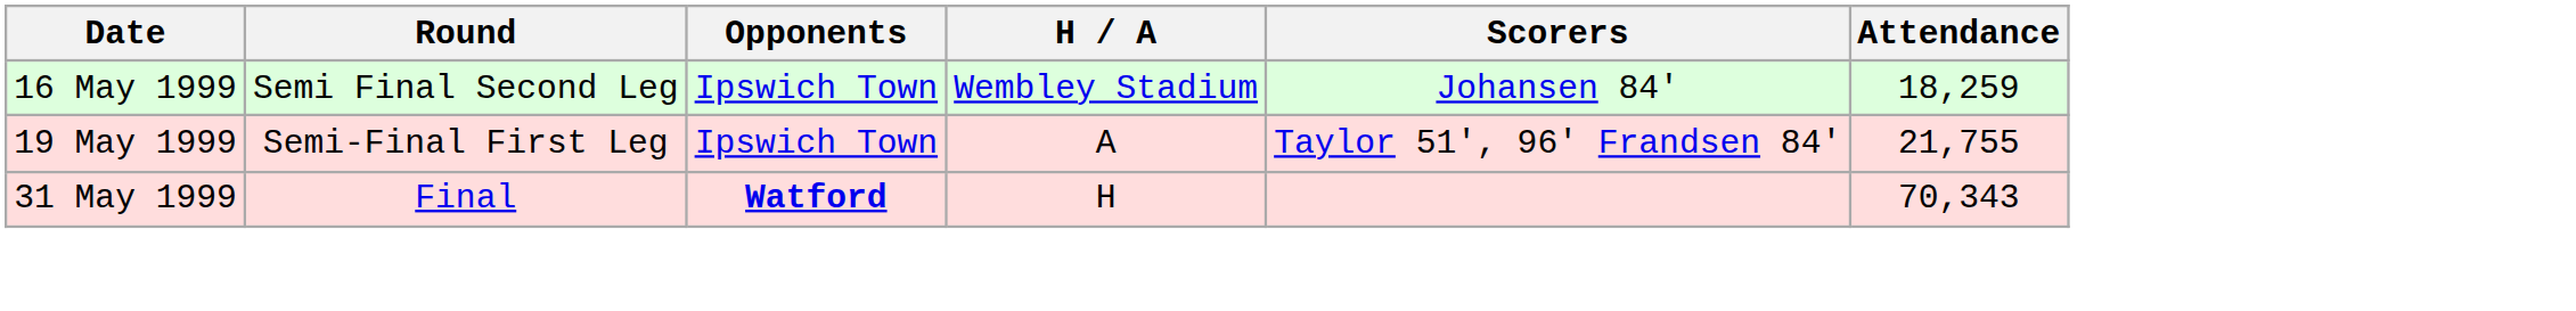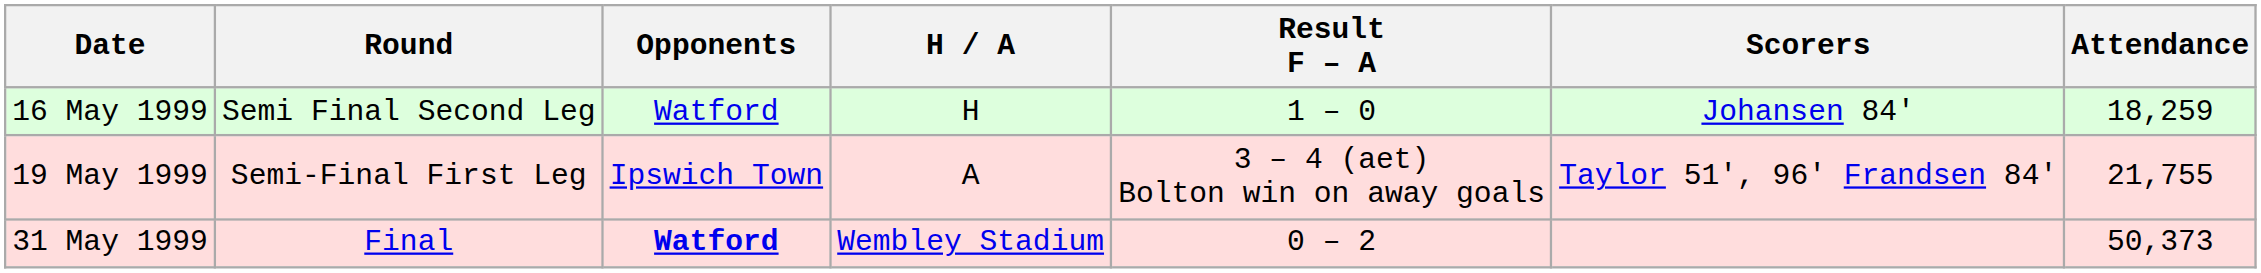+ column: Result F – A | 1 – 0 | 3 – 4 (aet) Bolton win on away goals | 0 – 2
16 May 1999 | Opponents: Ipswich Town -> Watford
16 May 1999 | H / A: Wembley Stadium -> H
31 May 1999 | H / A: H -> Wembley Stadium
31 May 1999 | Attendance: 70,343 -> 50,373
